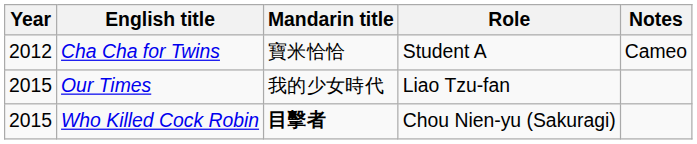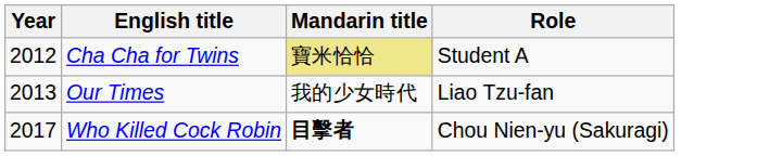- column: Notes | Cameo
Cha Cha for Twins | Mandarin title: no background -> khaki background
Our Times | Year: 2015 -> 2013
Who Killed Cock Robin | Year: 2015 -> 2017
